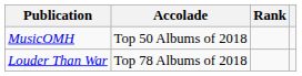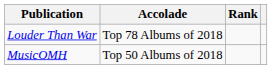rows swapped: Louder Than War <-> MusicOMH
